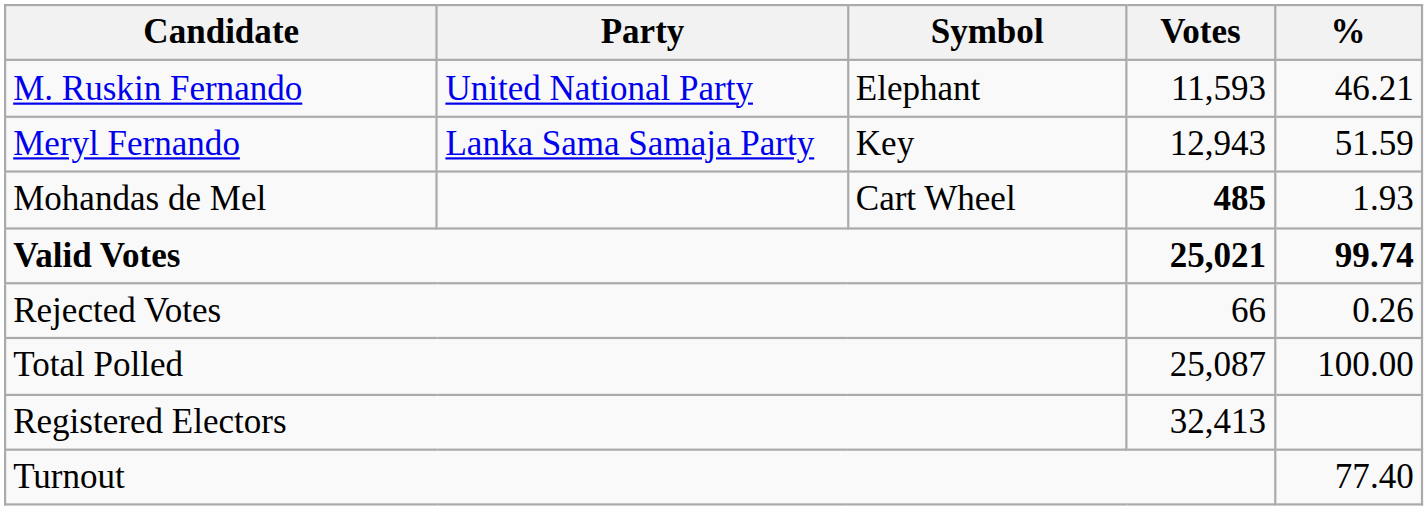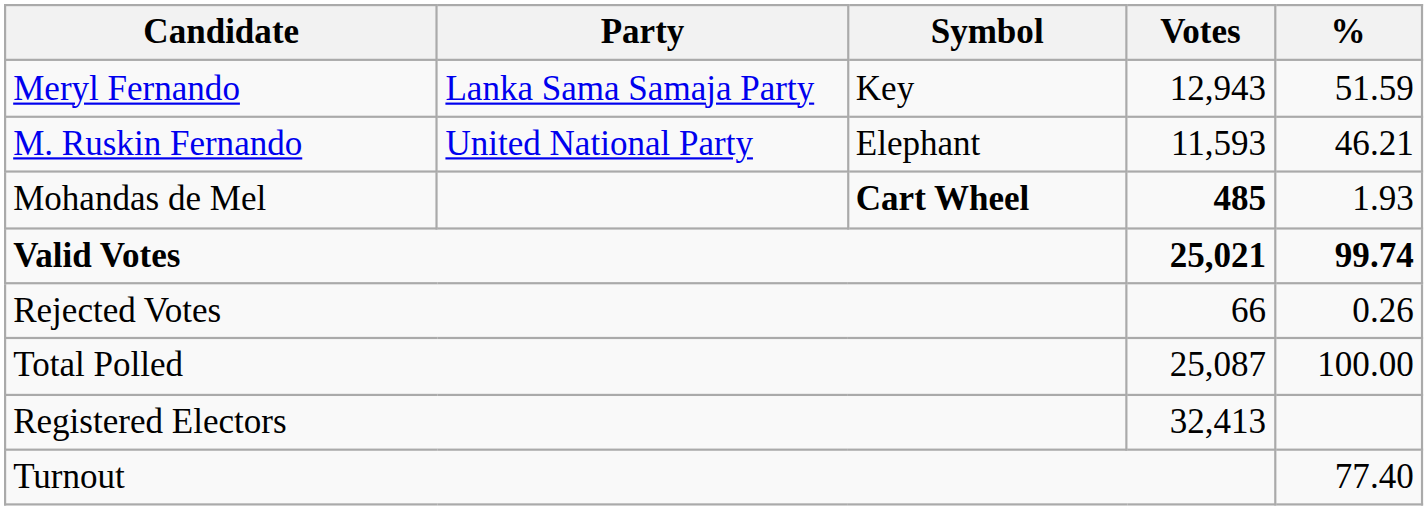rows swapped: Meryl Fernando <-> M. Ruskin Fernando
Mohandas de Mel | Symbol: normal -> bold
